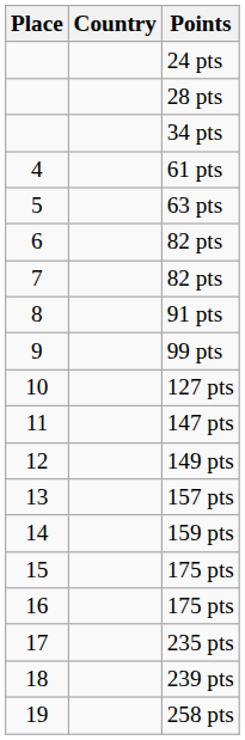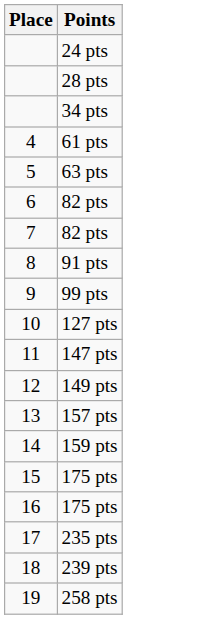- column: Country
